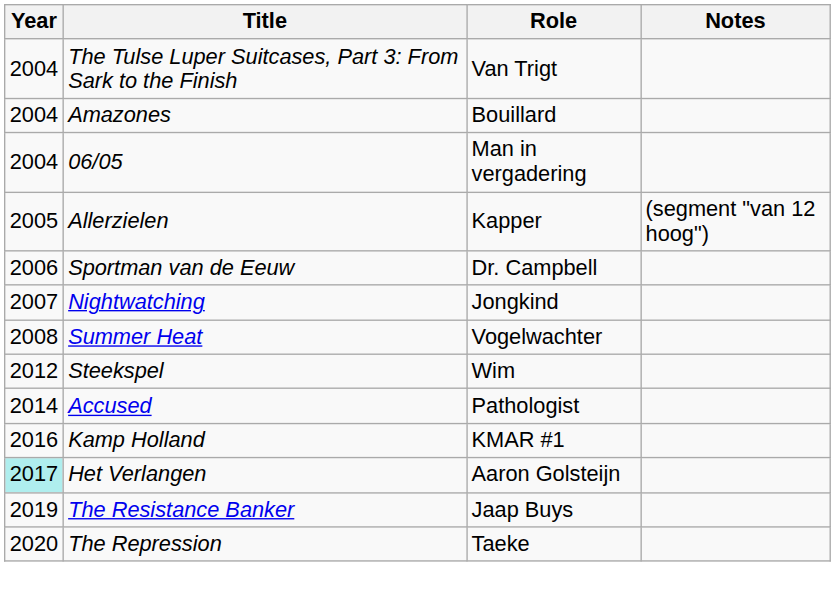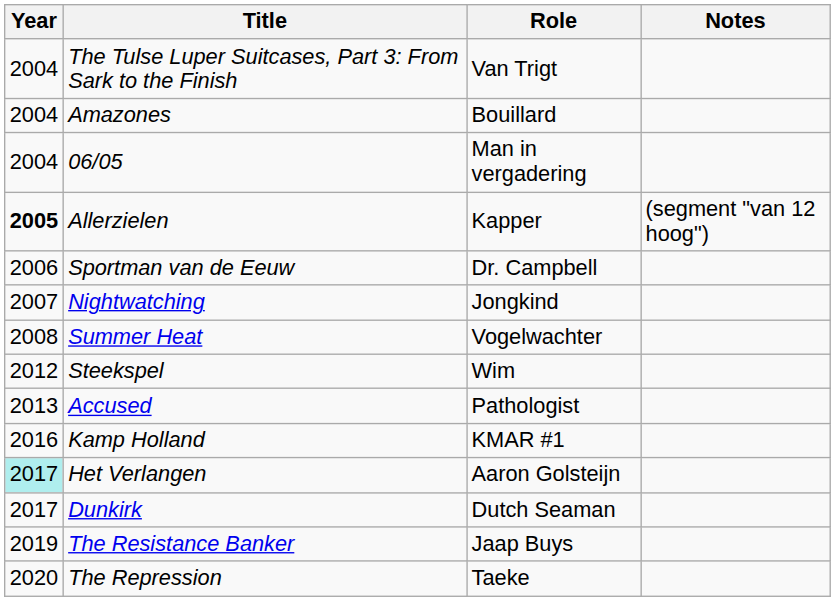Allerzielen | Year: normal -> bold
Accused | Year: 2014 -> 2013
+ row: 2017 | Dunkirk | Dutch Seaman
